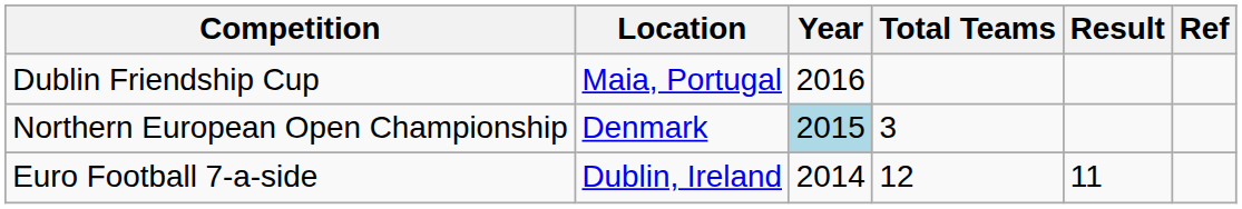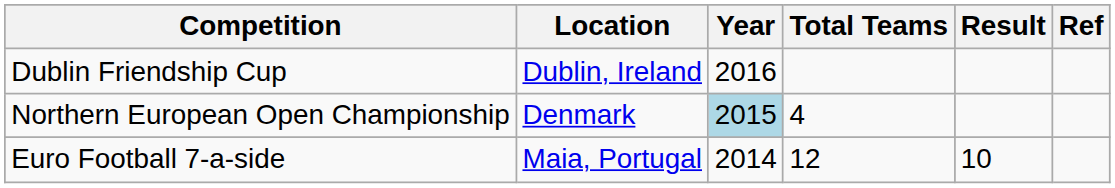Dublin Friendship Cup | Location: Maia, Portugal -> Dublin, Ireland
Northern European Open Championship | Total Teams: 3 -> 4
Euro Football 7-a-side | Location: Dublin, Ireland -> Maia, Portugal
Euro Football 7-a-side | Result: 11 -> 10
